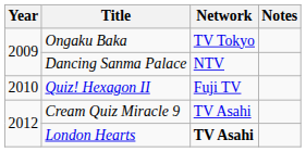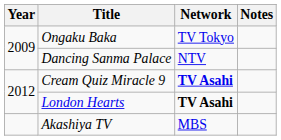- row: 2010 | Quiz! Hexagon II | Fuji TV
Cream Quiz Miracle 9 | Network: normal -> bold
+ row: Akashiya TV | MBS
